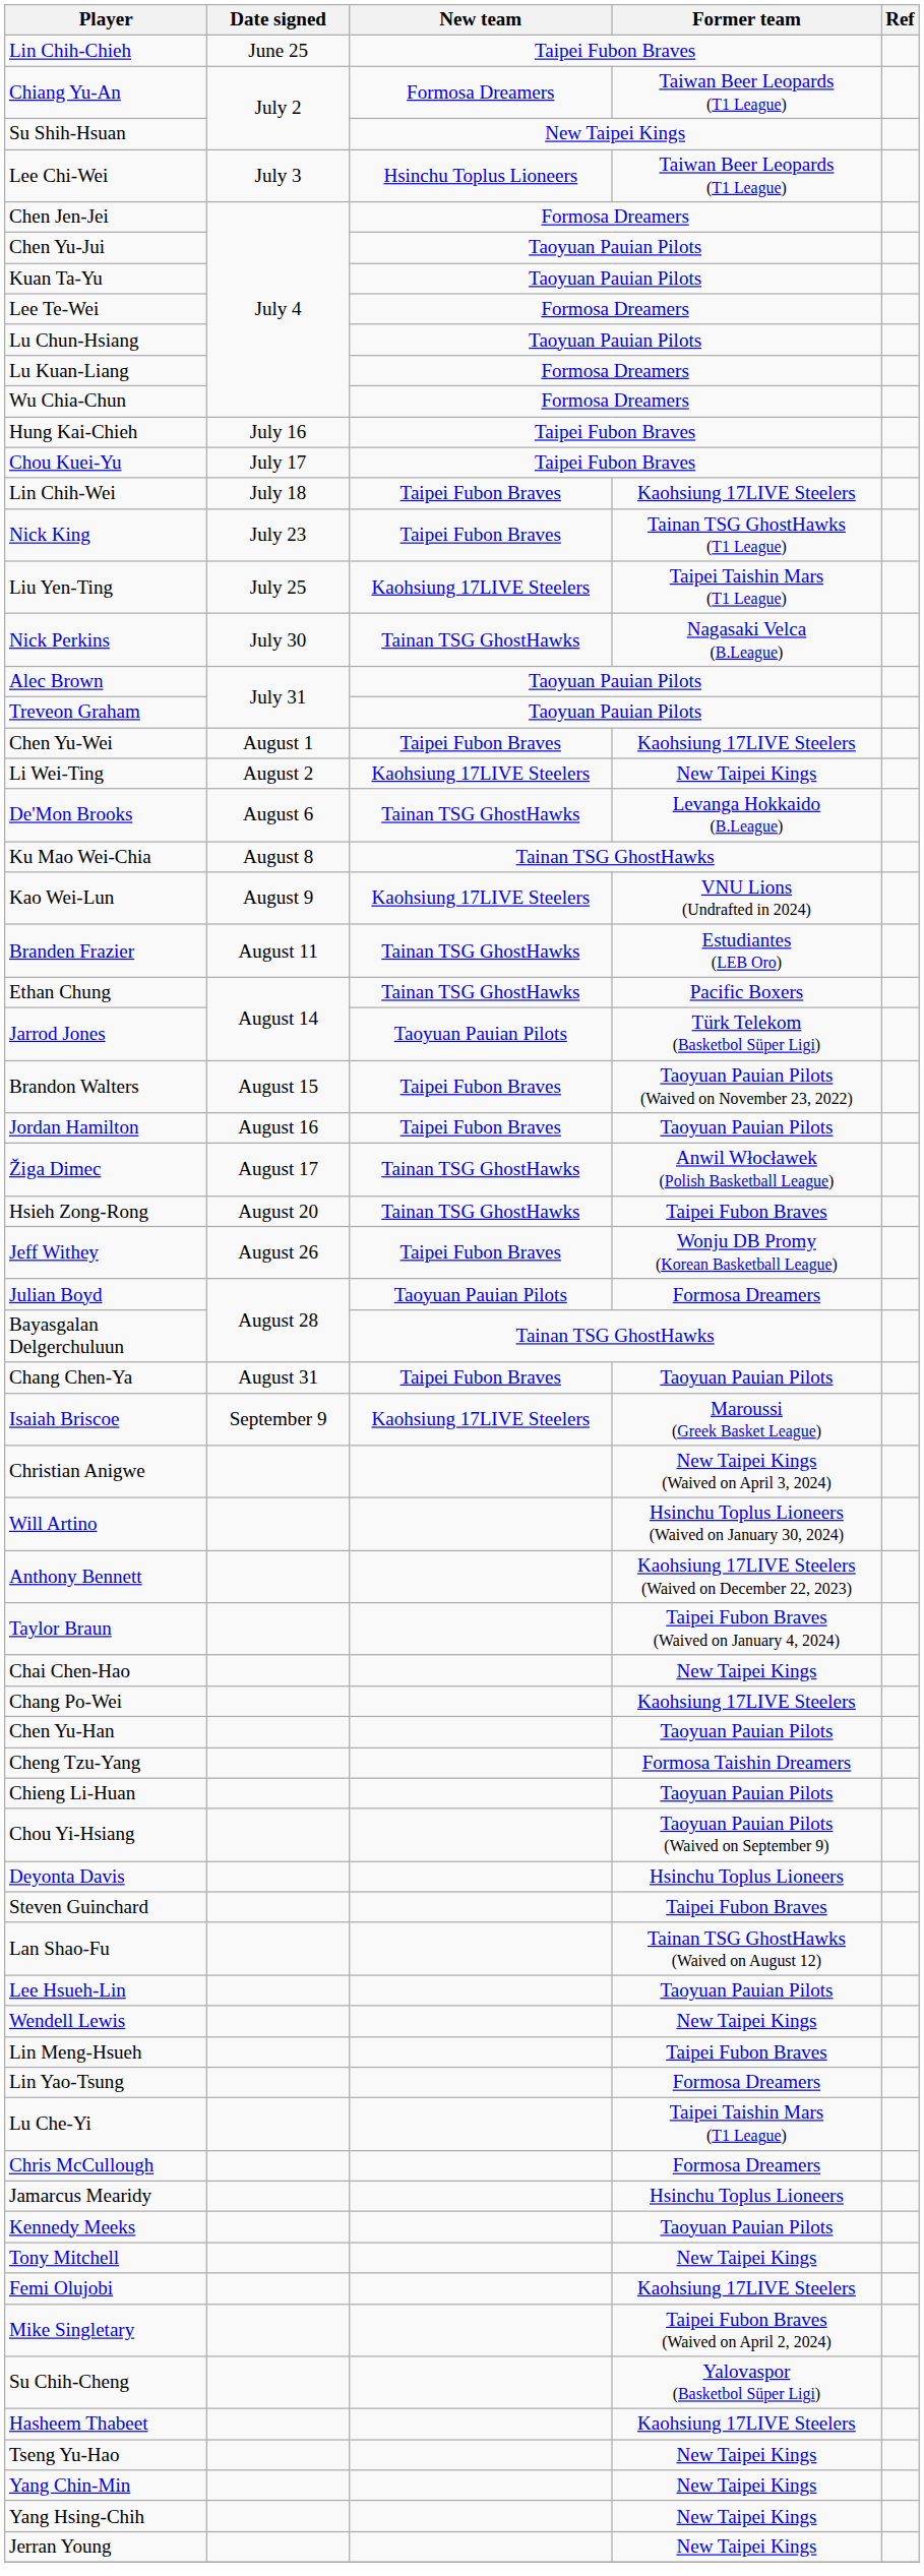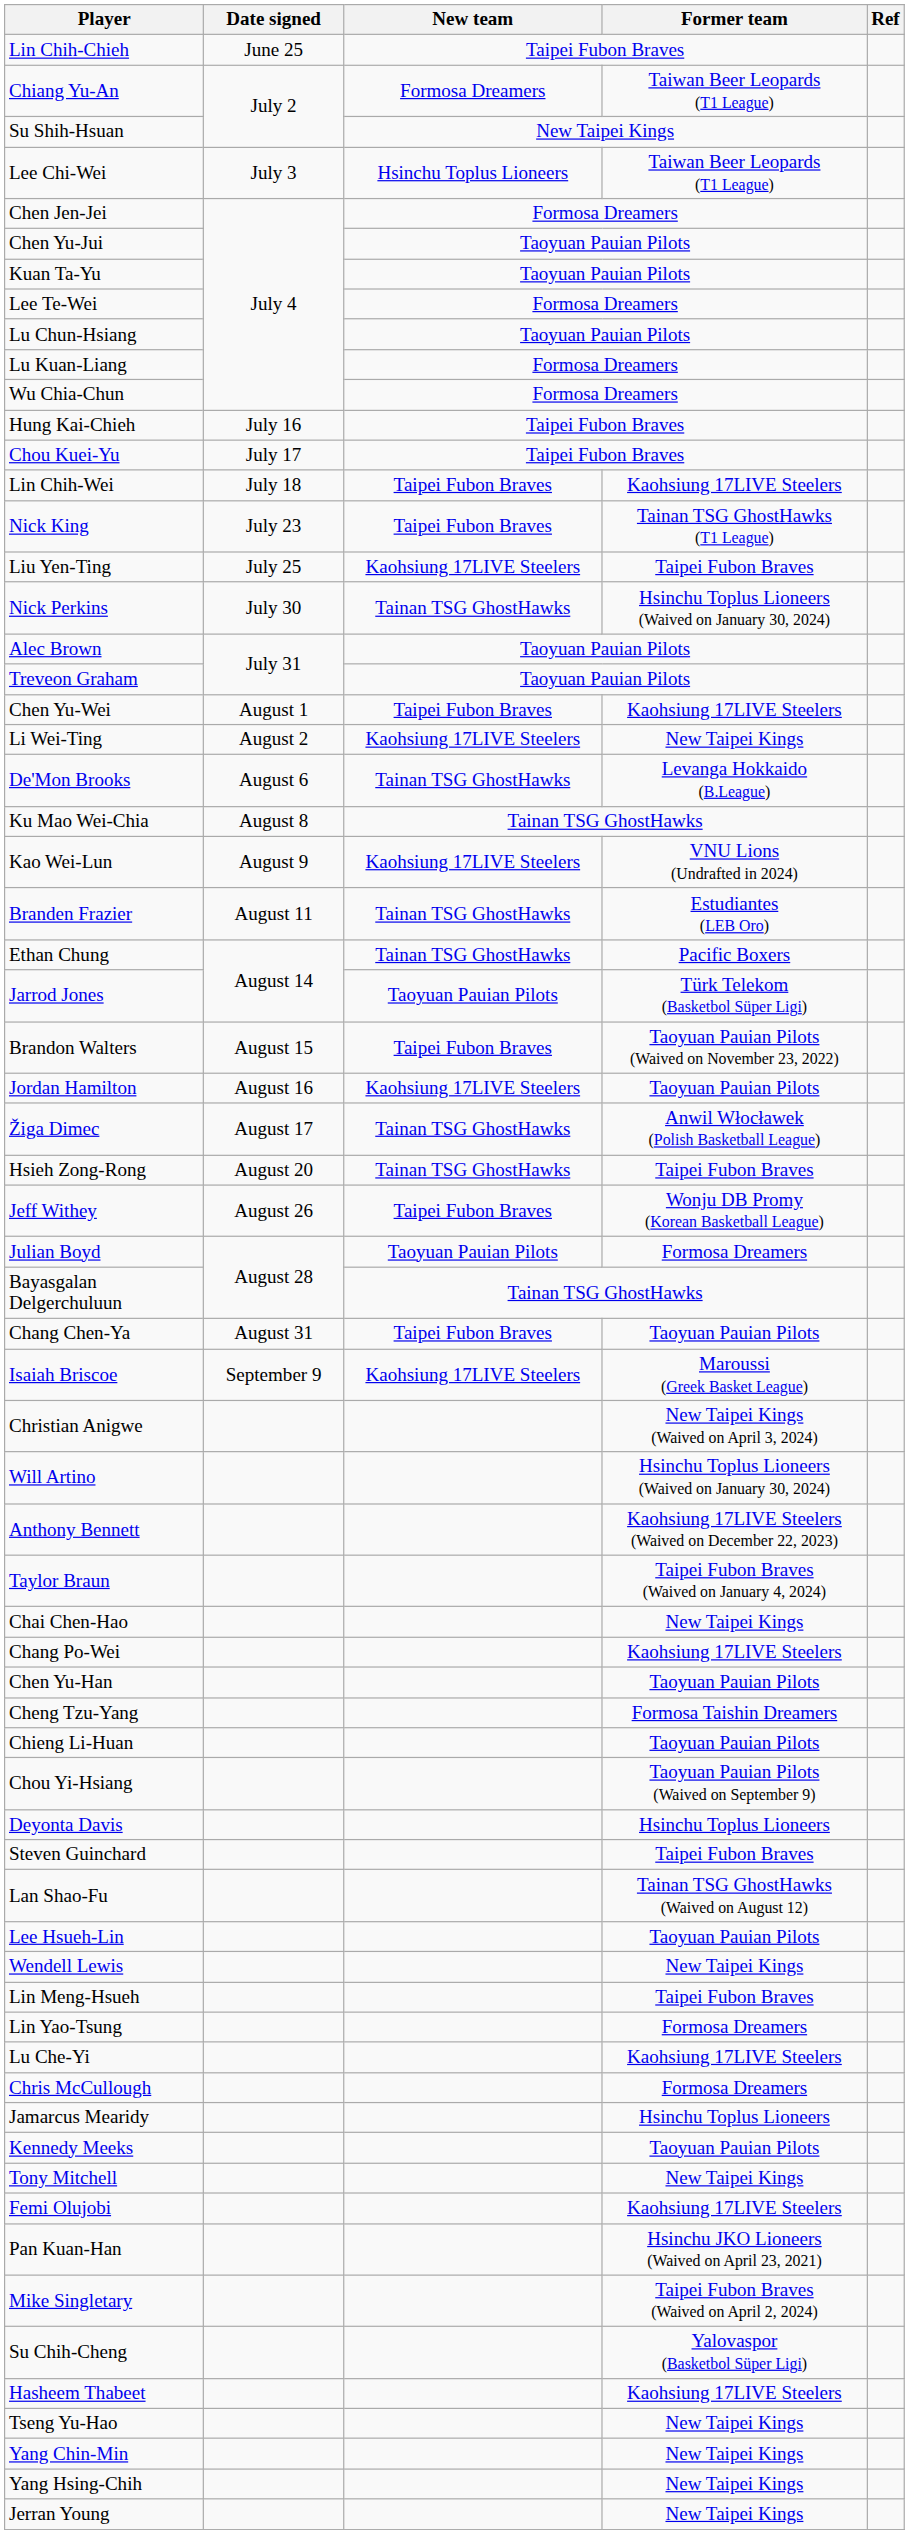Liu Yen-Ting | Former team: Taipei Taishin Mars (T1 League) -> Taipei Fubon Braves
Nick Perkins | Former team: Nagasaki Velca (B.League) -> Hsinchu Toplus Lioneers (Waived on January 30, 2024)
Jordan Hamilton | New team: Taipei Fubon Braves -> Kaohsiung 17LIVE Steelers
Lu Che-Yi | Former team: Taipei Taishin Mars (T1 League) -> Kaohsiung 17LIVE Steelers
+ row: Pan Kuan-Han | Hsinchu JKO Lioneers (Waived on April 23, 2021)
